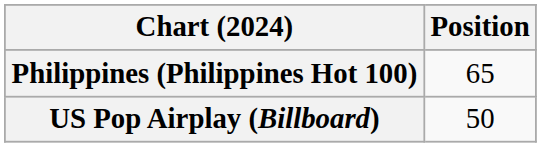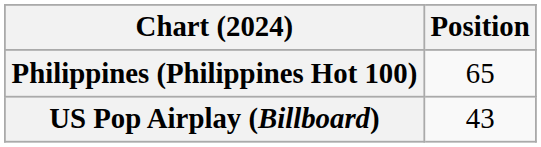US Pop Airplay (Billboard) | Position: 50 -> 43
